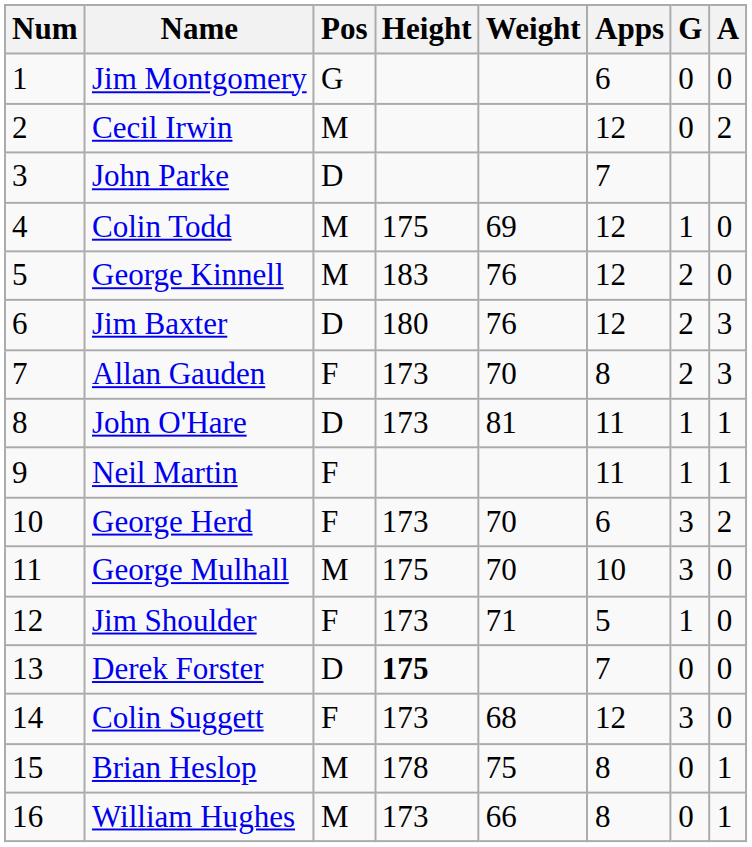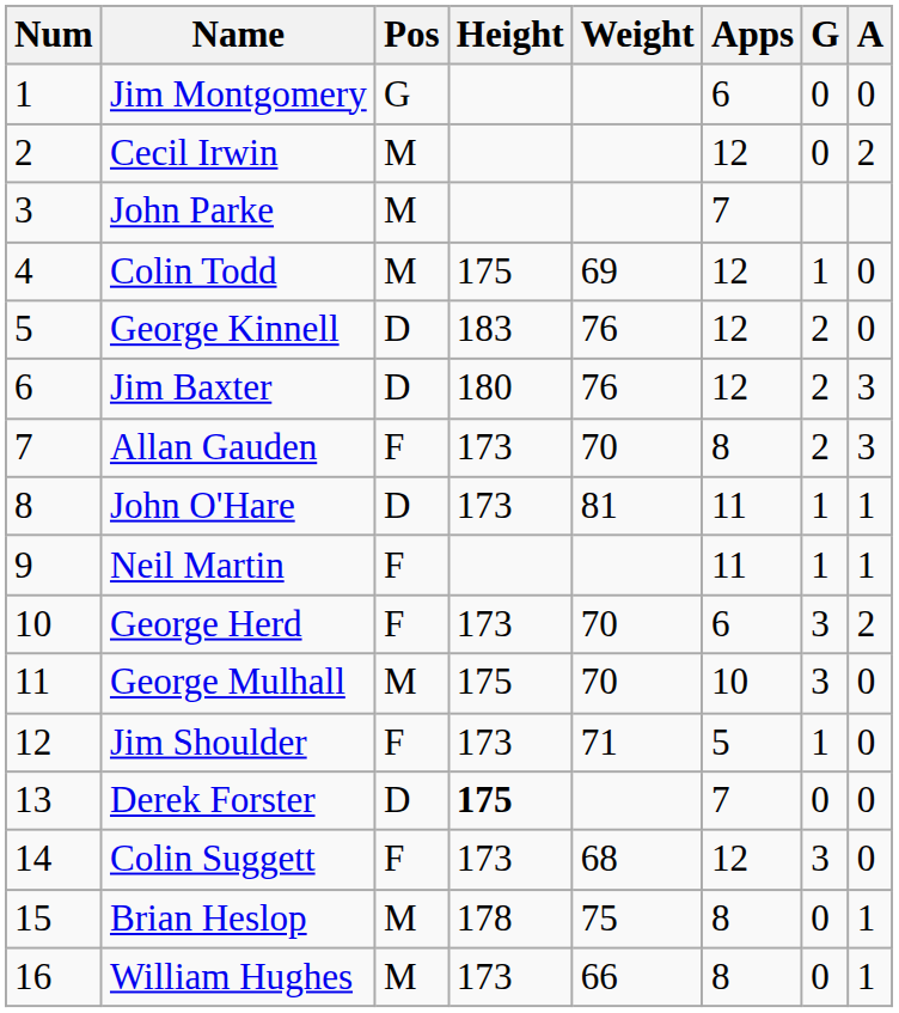John Parke | Pos: D -> M
George Kinnell | Pos: M -> D
